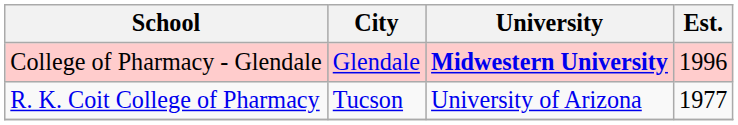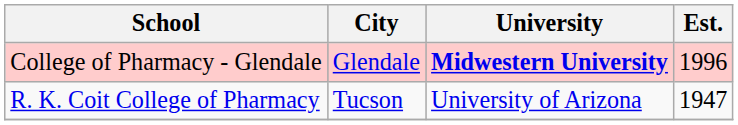R. K. Coit College of Pharmacy | Est.: 1977 -> 1947
